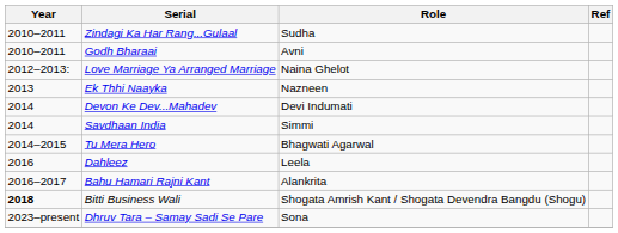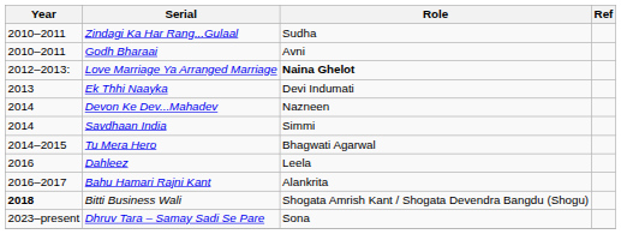Love Marriage Ya Arranged Marriage | Role: normal -> bold
Ek Thhi Naayka | Role: Nazneen -> Devi Indumati
Devon Ke Dev...Mahadev | Role: Devi Indumati -> Nazneen
